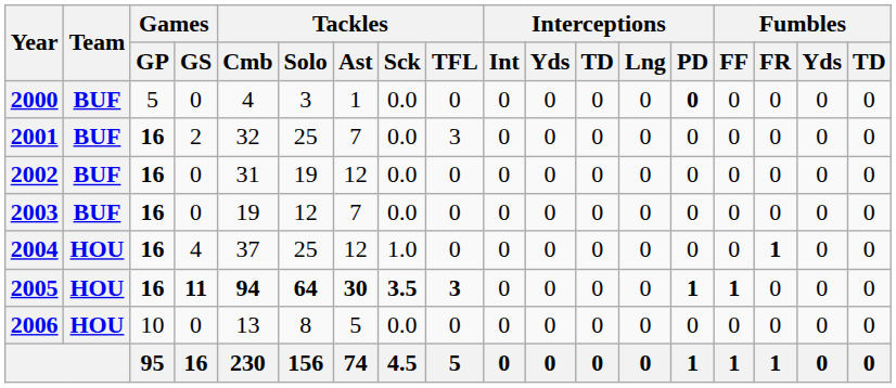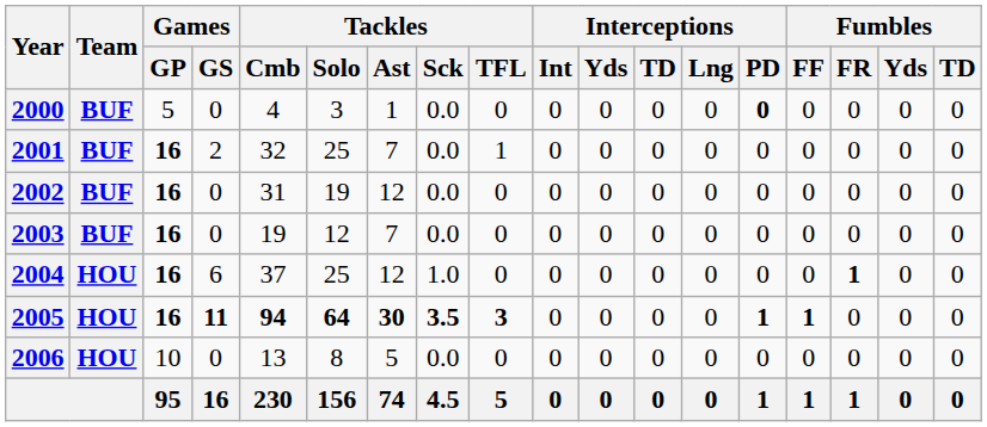2001 | Tackles / TFL: 3 -> 1
2004 | Games / GS: 4 -> 6
